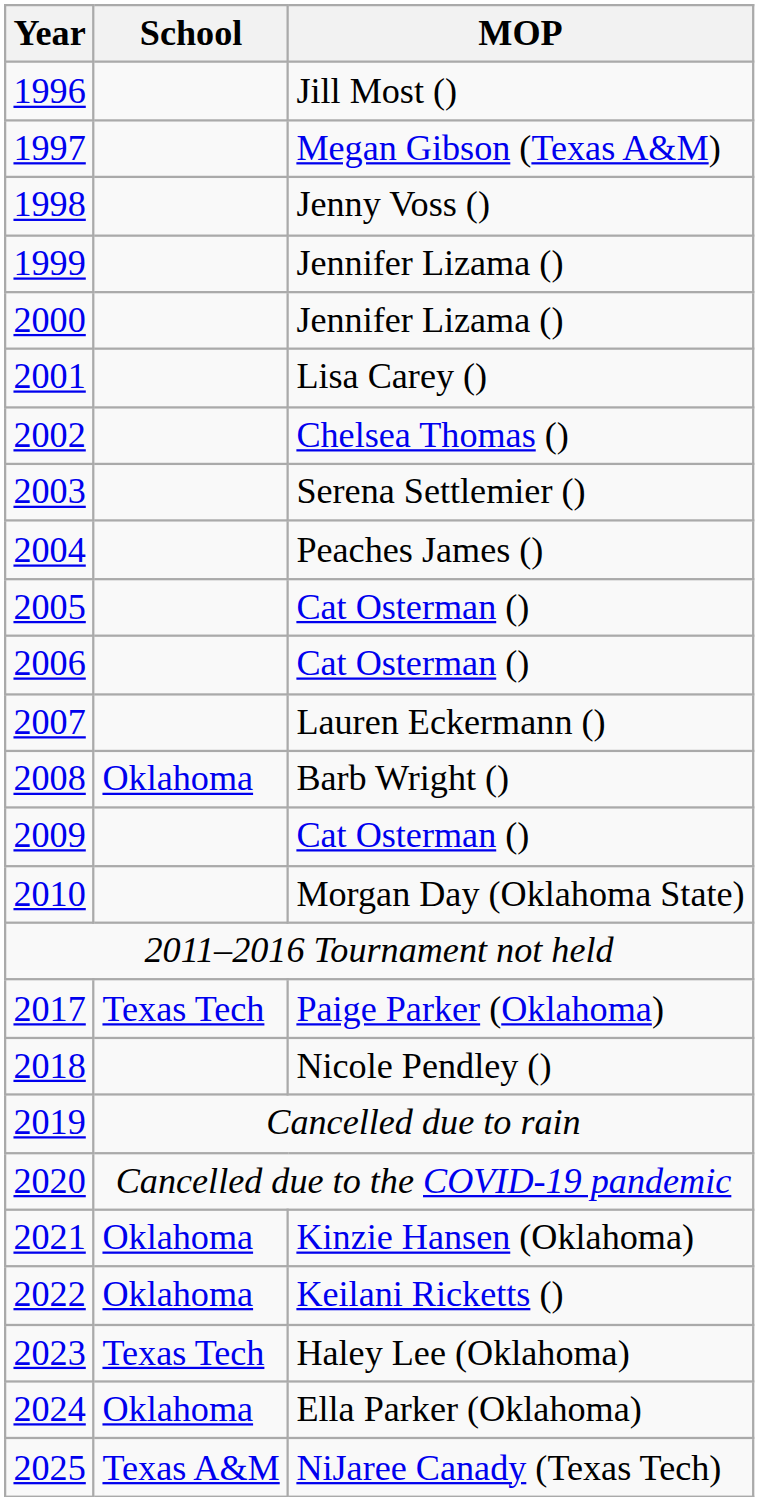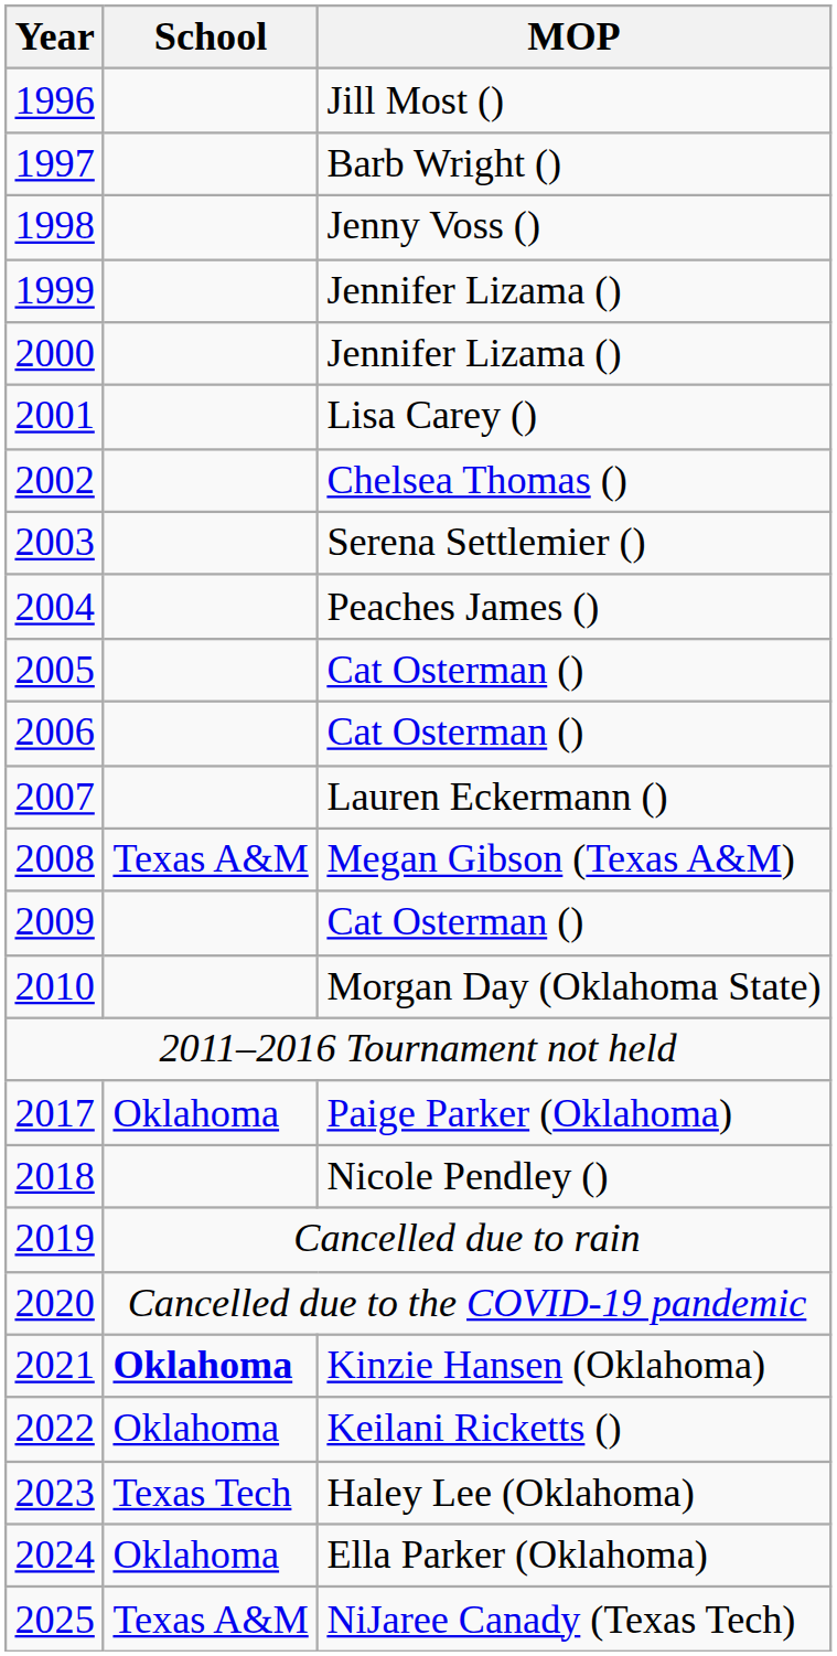1997 | MOP: Megan Gibson (Texas A&M) -> Barb Wright ()
2008 | School: Oklahoma -> Texas A&M
2008 | MOP: Barb Wright () -> Megan Gibson (Texas A&M)
2017 | School: Texas Tech -> Oklahoma
2021 | School: normal -> bold
